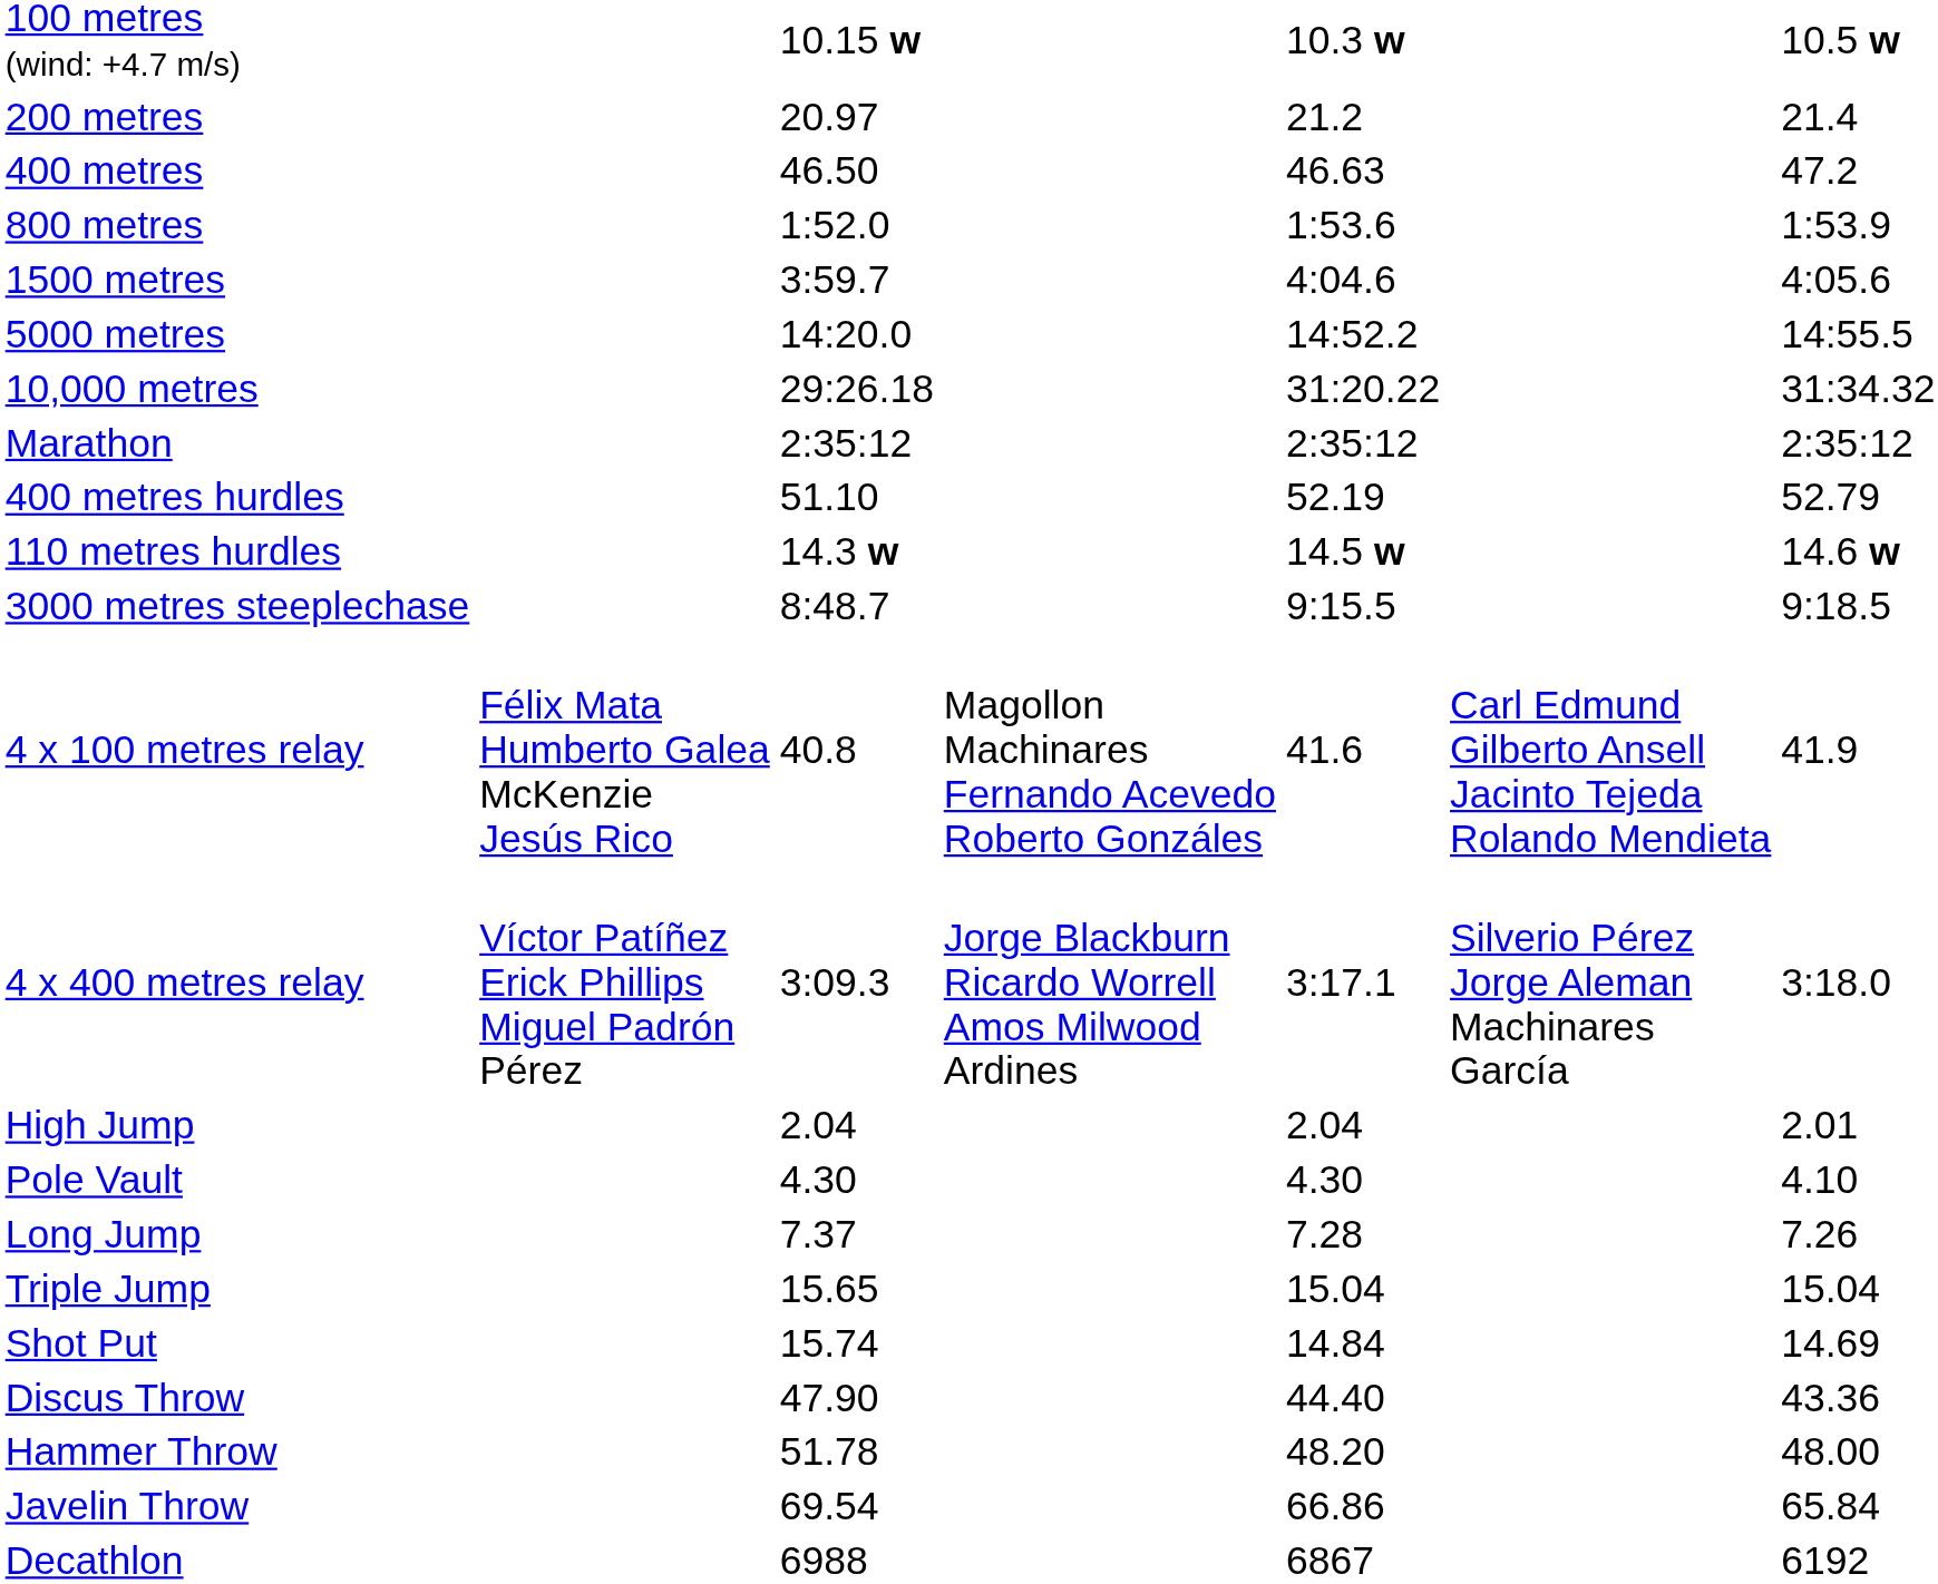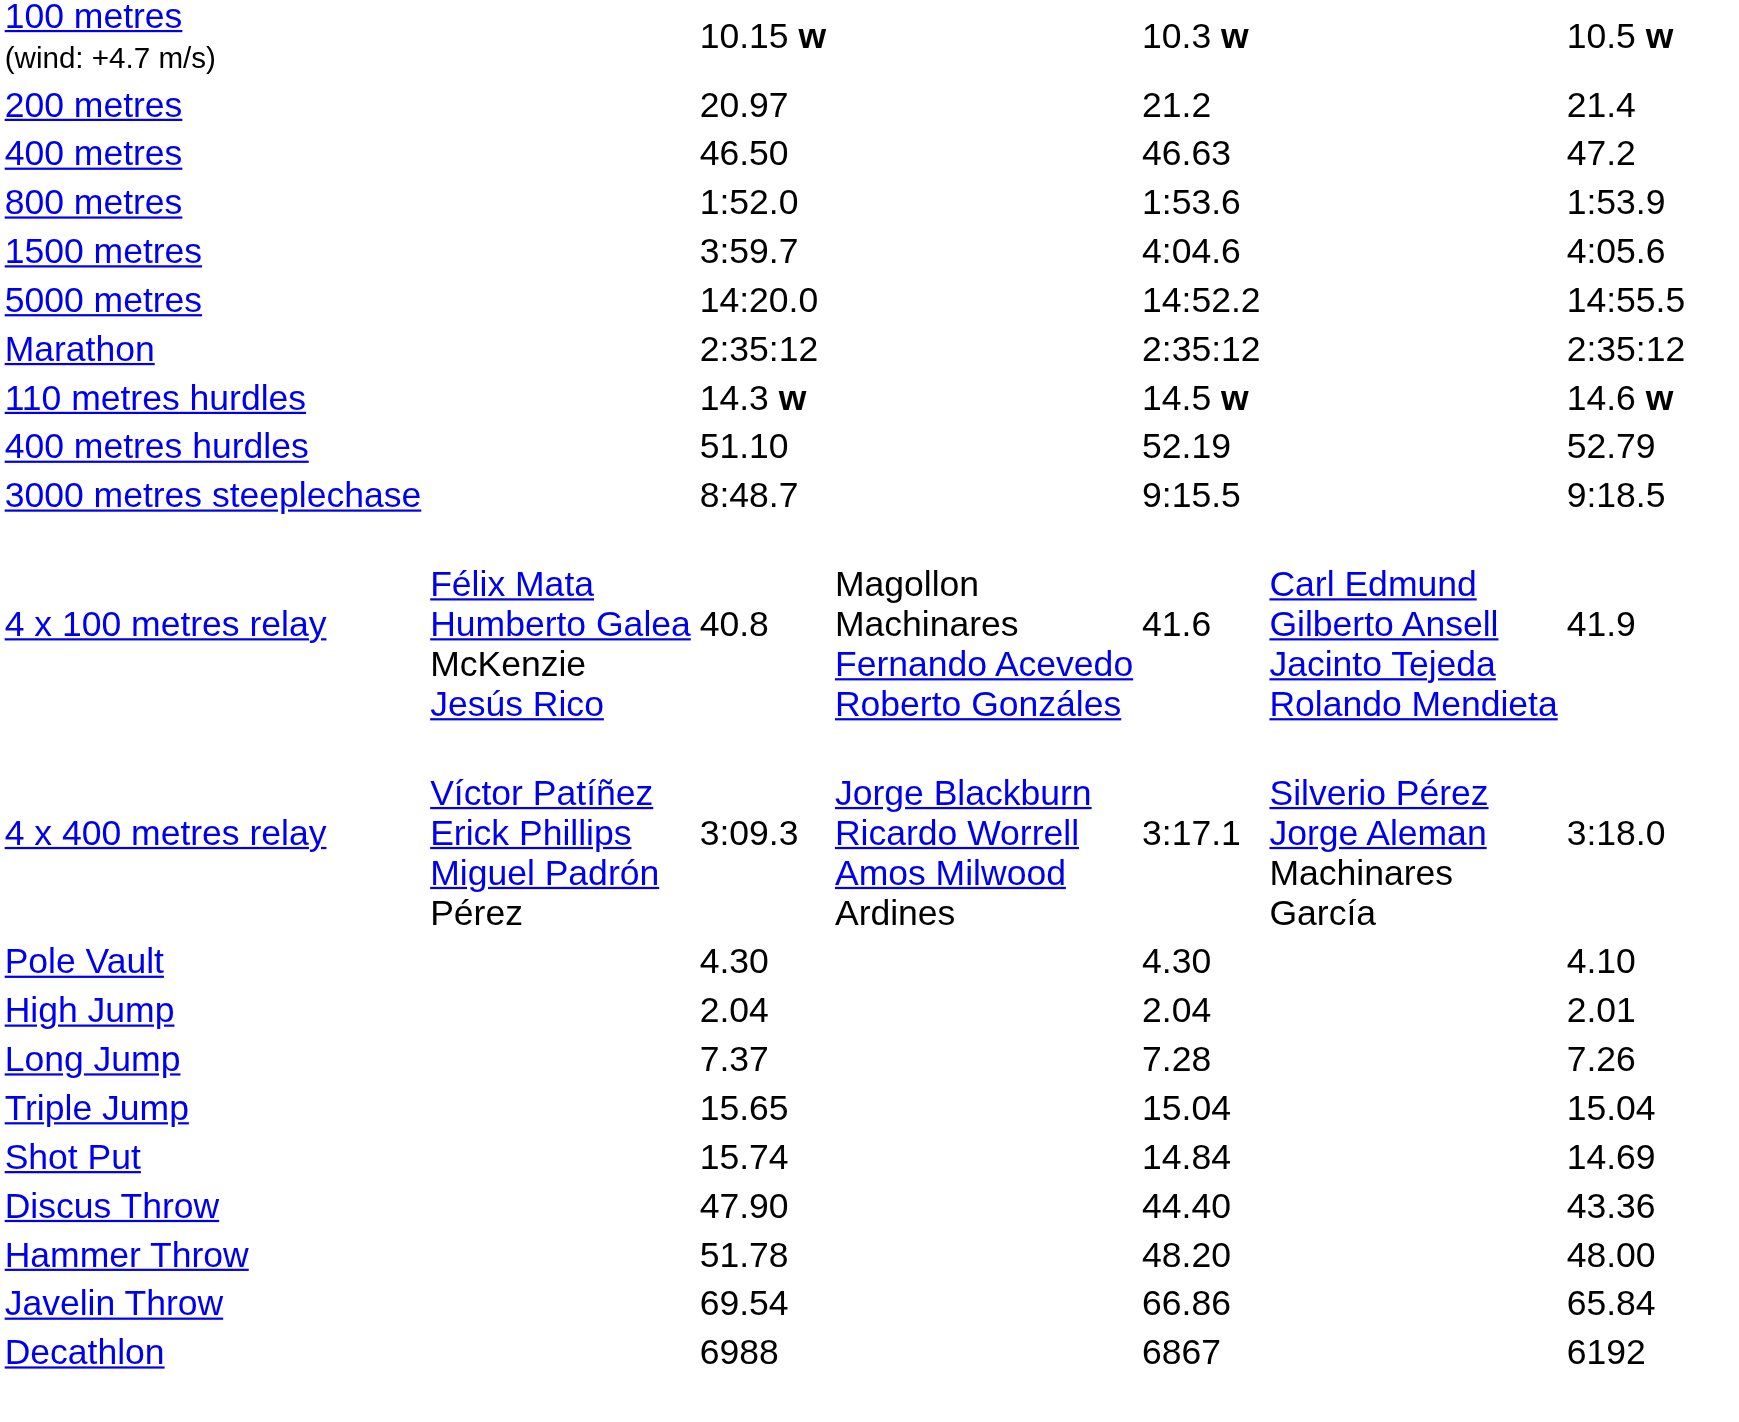- row: 10,000 metres | 29:26.18 | 31:20.22 | 31:34.32
rows swapped: 110 metres hurdles <-> 400 metres hurdles
rows swapped: High Jump <-> Pole Vault
